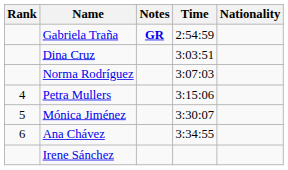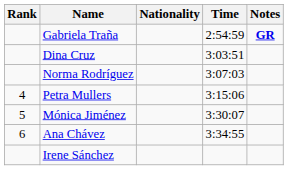columns swapped: Nationality <-> Notes
